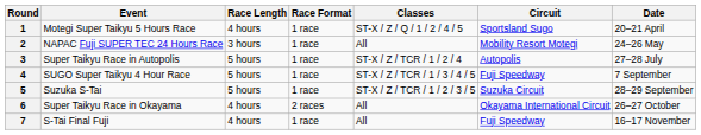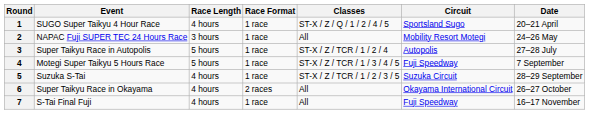1 | Event: Motegi Super Taikyu 5 Hours Race -> SUGO Super Taikyu 4 Hour Race
4 | Event: SUGO Super Taikyu 4 Hour Race -> Motegi Super Taikyu 5 Hours Race
5 | Race Length: 5 hours -> 4 hours
